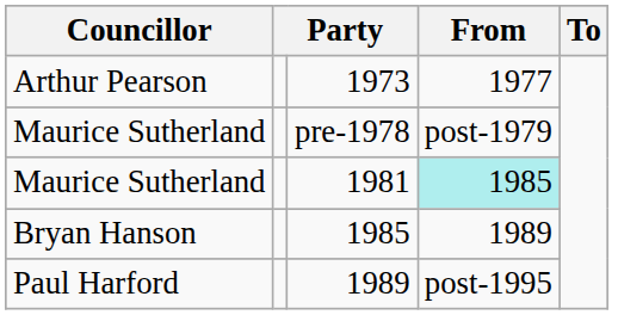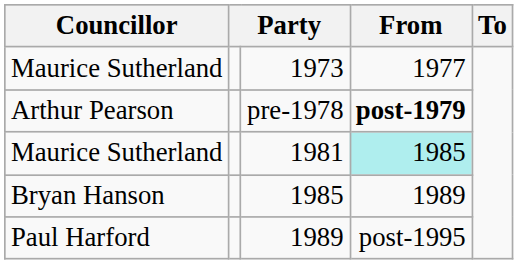1973 | Councillor: Arthur Pearson -> Maurice Sutherland
pre-1978 | Councillor: Maurice Sutherland -> Arthur Pearson
pre-1978 | From: normal -> bold
